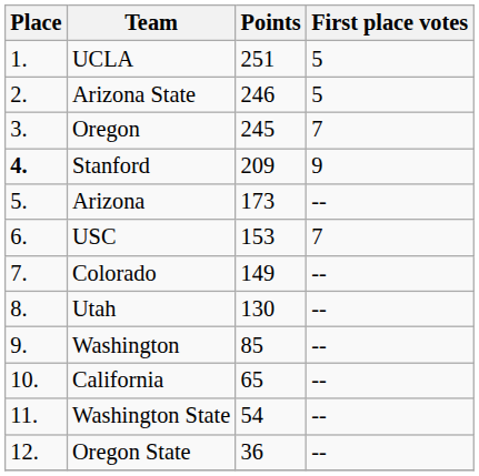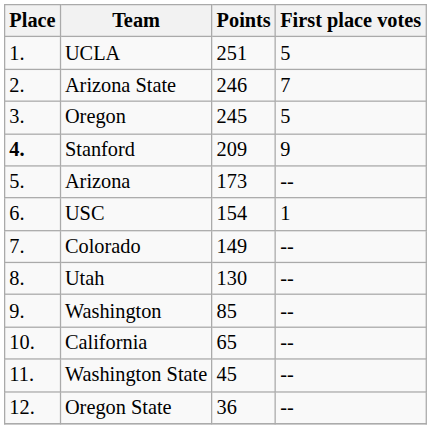Arizona State | First place votes: 5 -> 7
Oregon | First place votes: 7 -> 5
USC | Points: 153 -> 154
USC | First place votes: 7 -> 1
Washington State | Points: 54 -> 45
